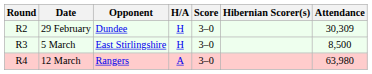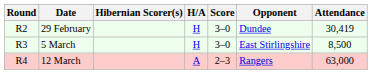columns swapped: Opponent <-> Hibernian Scorer(s)
29 February | Attendance: 30,309 -> 30,419
12 March | Score: 3–0 -> 2–3
12 March | Attendance: 63,980 -> 63,000
